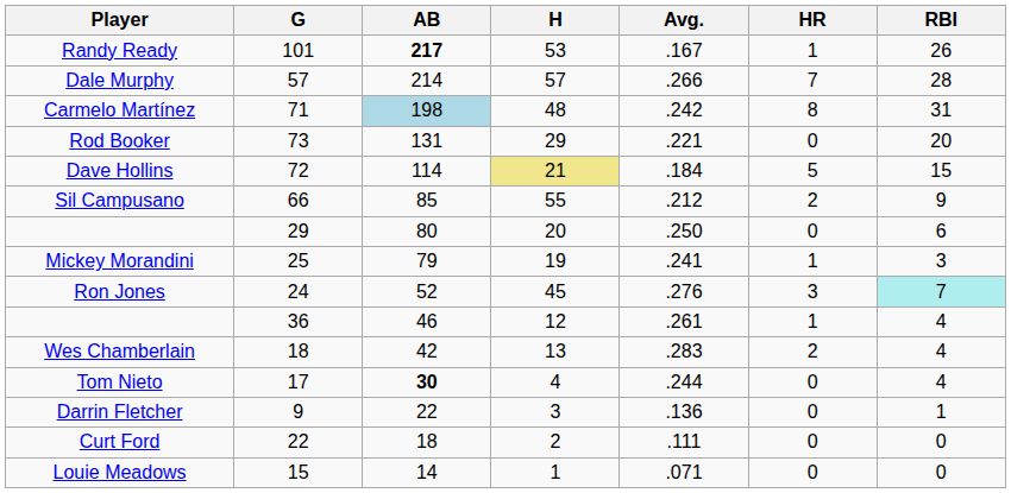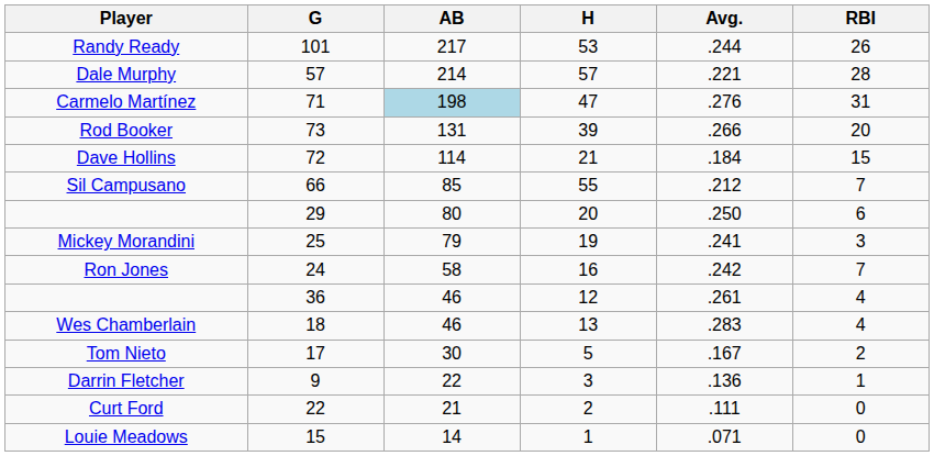- column: HR | 1 | 7 | 8 | 0 | 5 | 2 | 0 | 1 | 3 | 1 | 2 | 0 | 0 | 0 | 0
Randy Ready | AB: bold -> normal
Randy Ready | Avg.: .167 -> .244
Dale Murphy | Avg.: .266 -> .221
Carmelo Martínez | H: 48 -> 47
Carmelo Martínez | Avg.: .242 -> .276
Rod Booker | H: 29 -> 39
Rod Booker | Avg.: .221 -> .266
Dave Hollins | H: khaki background -> no background
Sil Campusano | RBI: 9 -> 7
Ron Jones | AB: 52 -> 58
Ron Jones | H: 45 -> 16
Ron Jones | Avg.: .276 -> .242
Ron Jones | RBI: paleturquoise background -> no background
Wes Chamberlain | AB: 42 -> 46
Tom Nieto | AB: bold -> normal
Tom Nieto | H: 4 -> 5
Tom Nieto | Avg.: .244 -> .167
Tom Nieto | RBI: 4 -> 2
Curt Ford | AB: 18 -> 21
